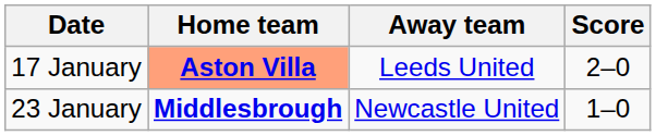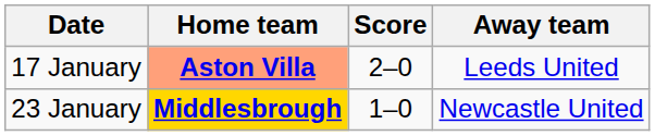columns swapped: Score <-> Away team
23 January | Home team: no background -> gold background
